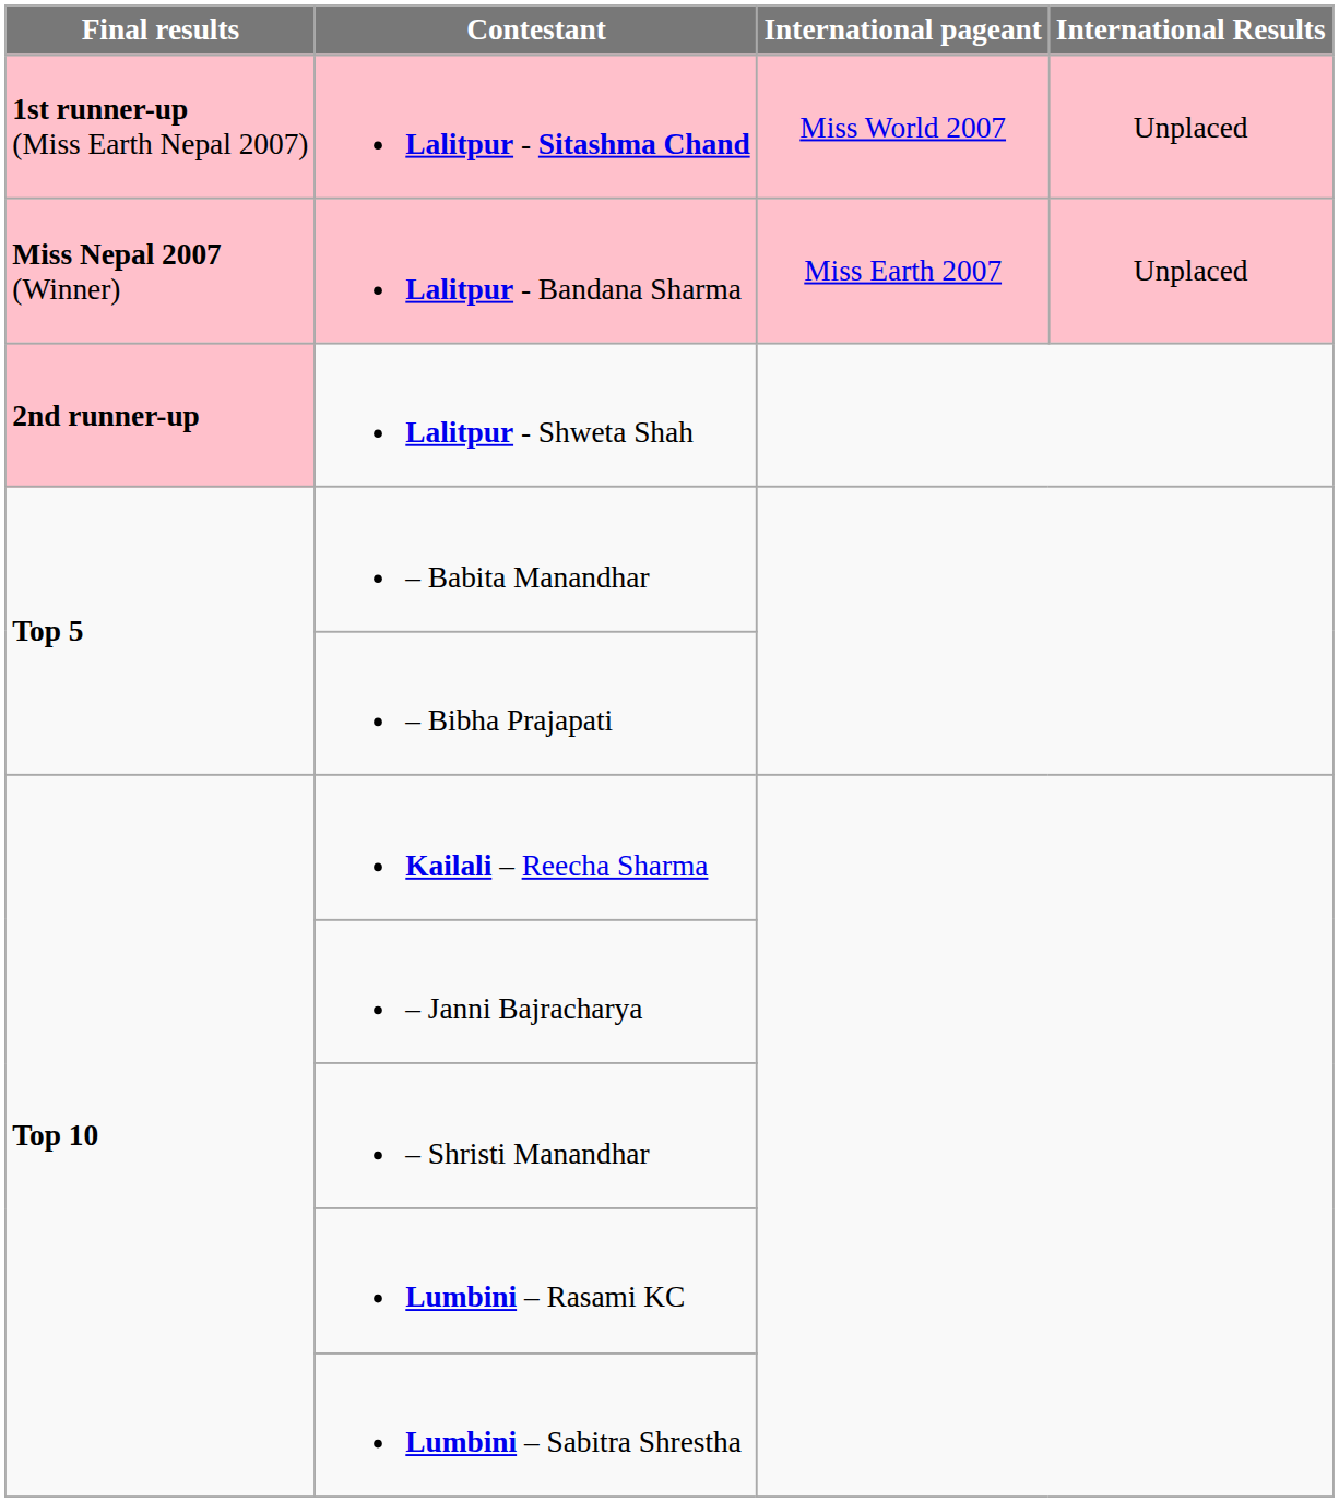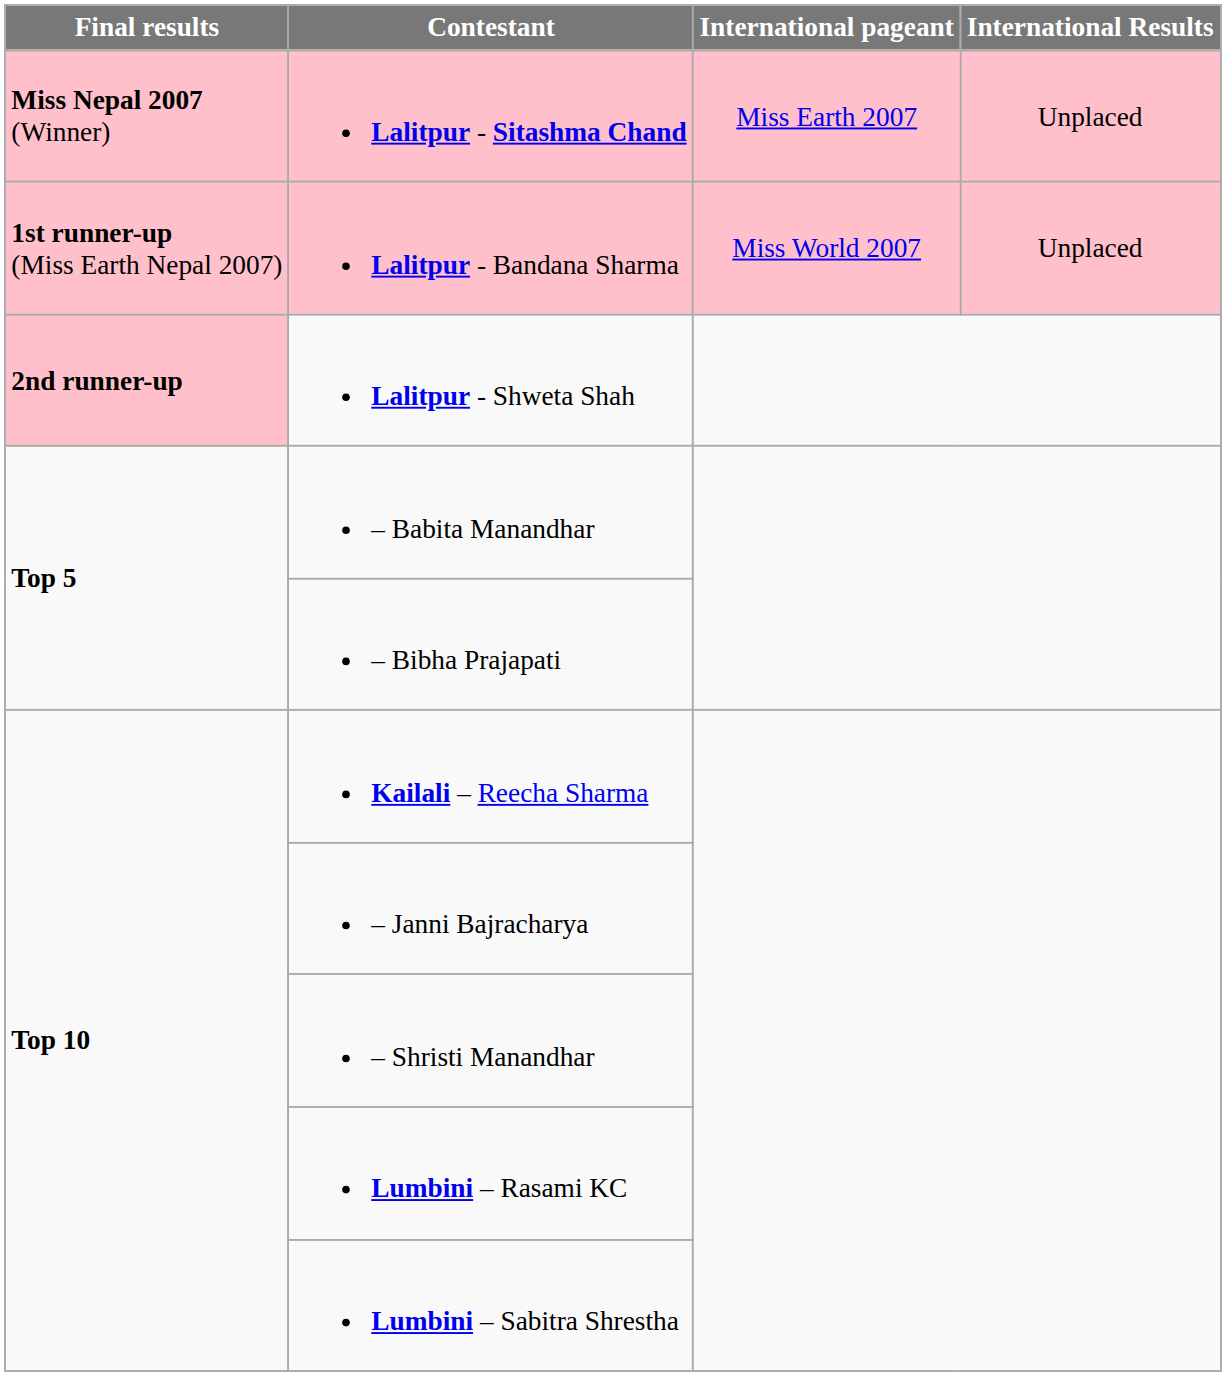Lalitpur - Sitashma Chand | Final results: 1st runner-up (Miss Earth Nepal 2007) -> Miss Nepal 2007 (Winner)
Lalitpur - Sitashma Chand | International pageant: Miss World 2007 -> Miss Earth 2007
Lalitpur - Bandana Sharma | Final results: Miss Nepal 2007 (Winner) -> 1st runner-up (Miss Earth Nepal 2007)
Lalitpur - Bandana Sharma | International pageant: Miss Earth 2007 -> Miss World 2007
